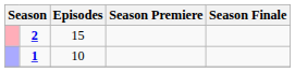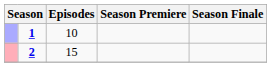rows swapped: 1 <-> 2
